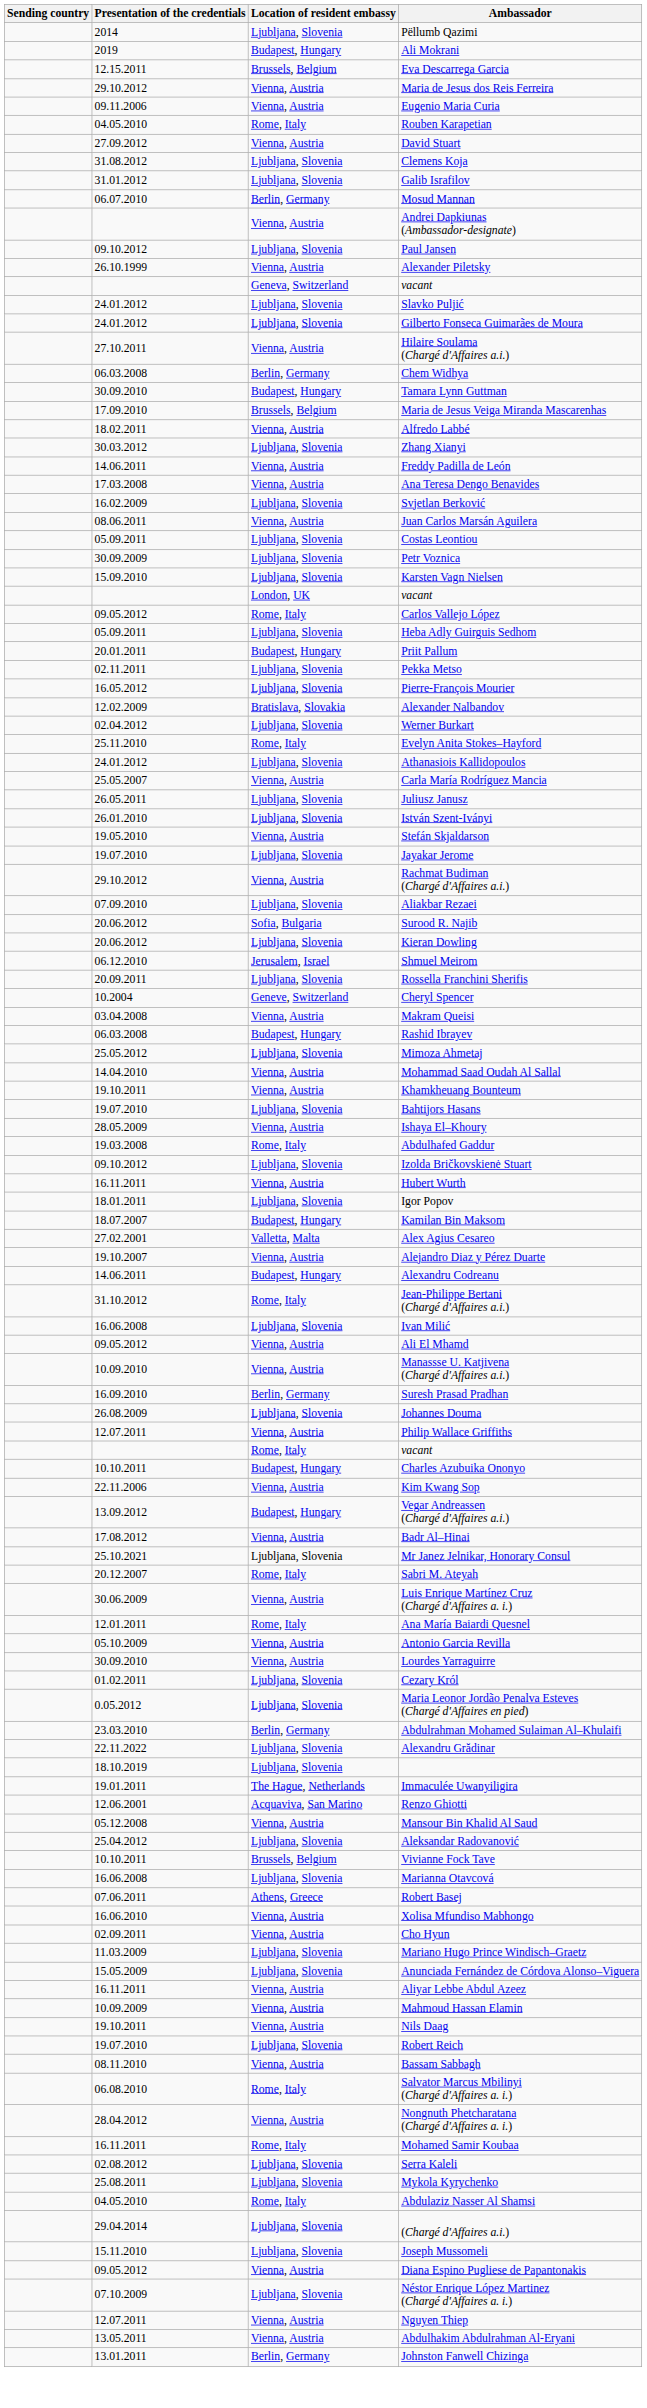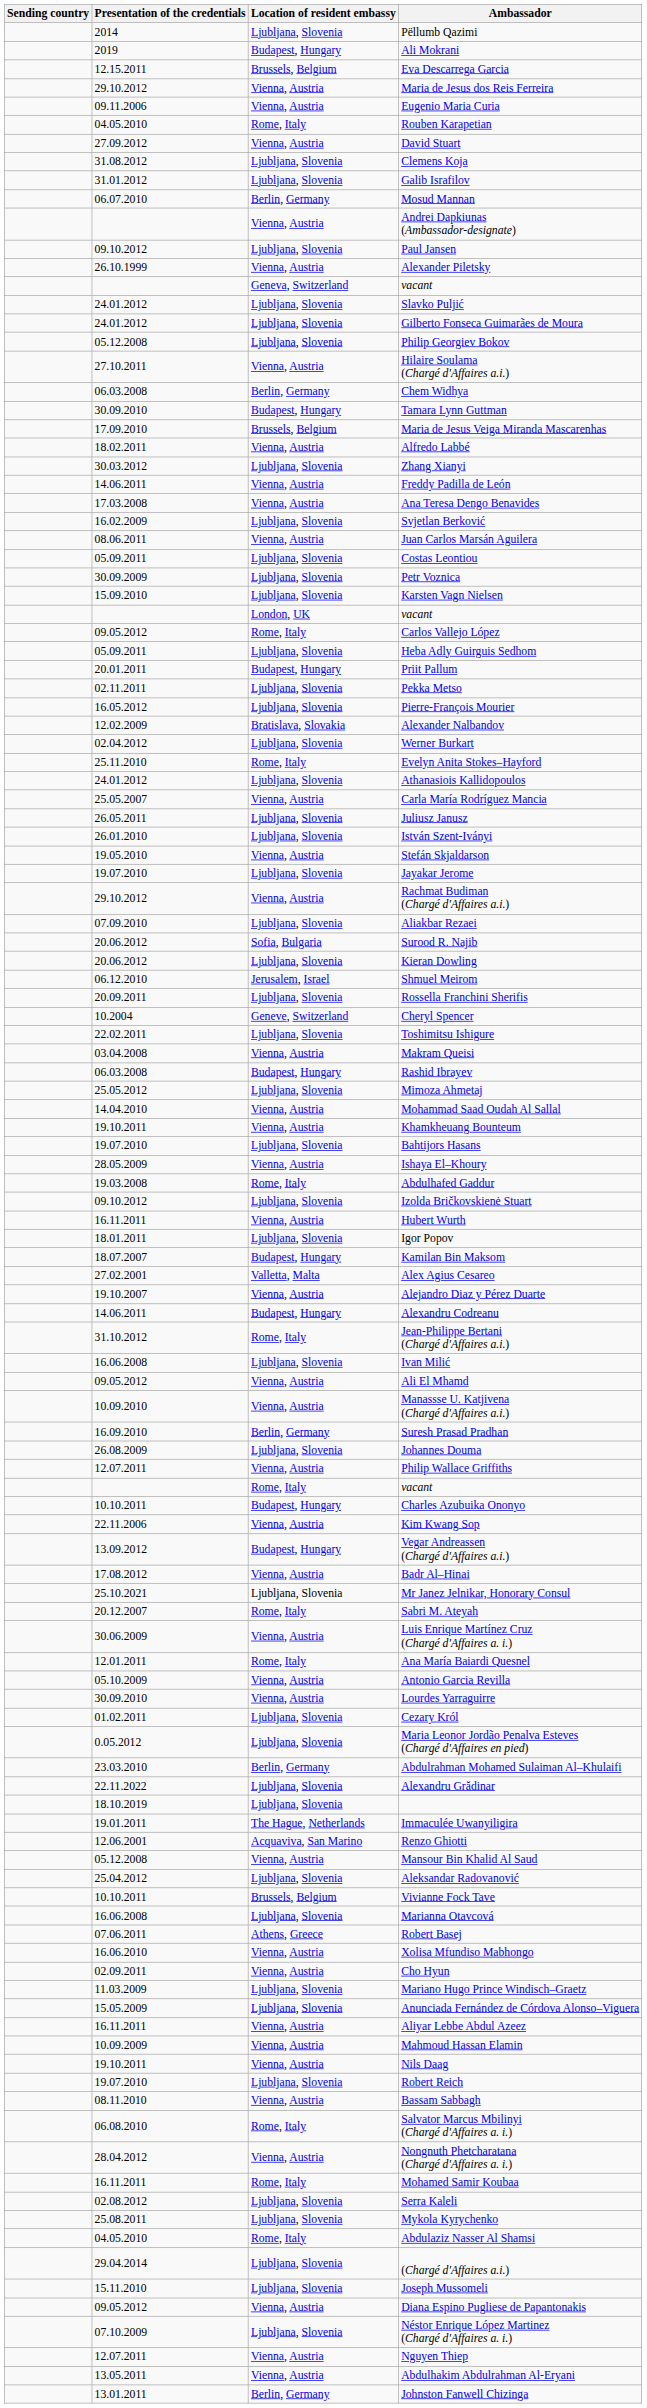+ row: 05.12.2008 | Ljubljana, Slovenia | Philip Georgiev Bokov
+ row: 22.02.2011 | Ljubljana, Slovenia | Toshimitsu Ishigure
